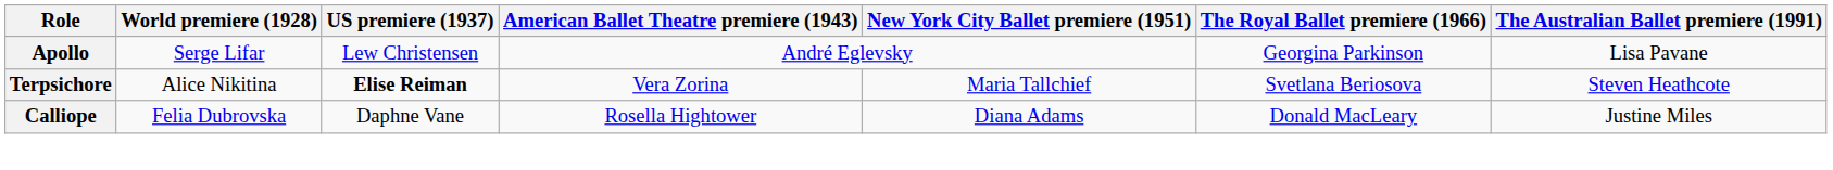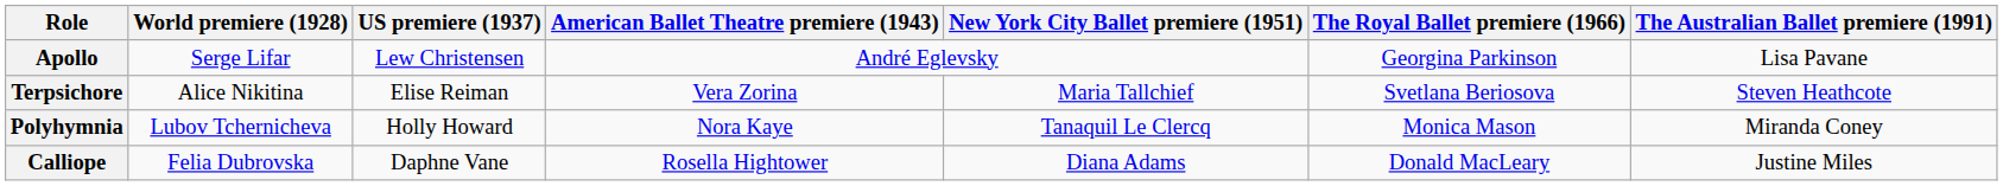Terpsichore | US premiere (1937): bold -> normal
+ row: Polyhymnia | Lubov Tchernicheva | Holly Howard | Nora Kaye | Tanaquil Le Clercq | Monica Mason | Miranda Coney
